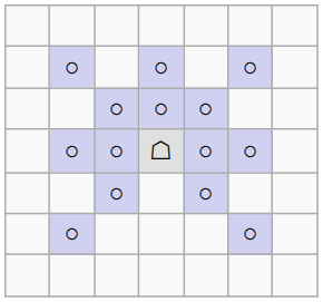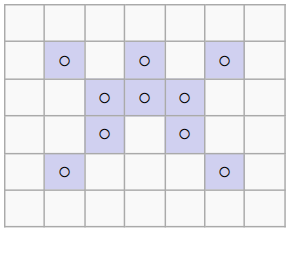- row: ○ | ○ | ☖ | ○ | ○
